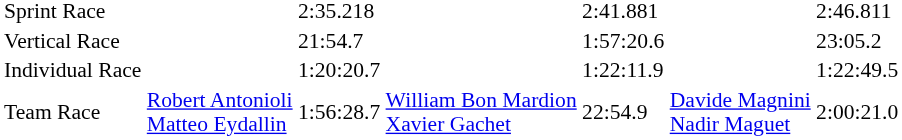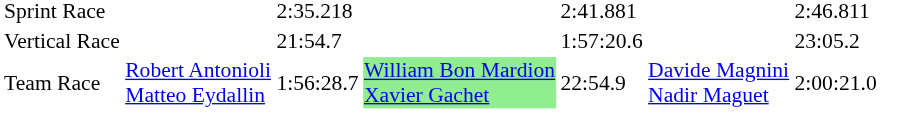- row: Individual Race | 1:20:20.7 | 1:22:11.9 | 1:22:49.5
Team Race | column 4: no background -> lightgreen background
